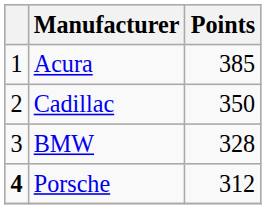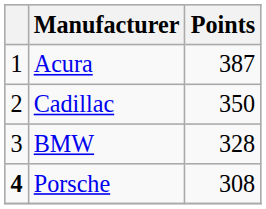Acura | Points: 385 -> 387
Porsche | Points: 312 -> 308
